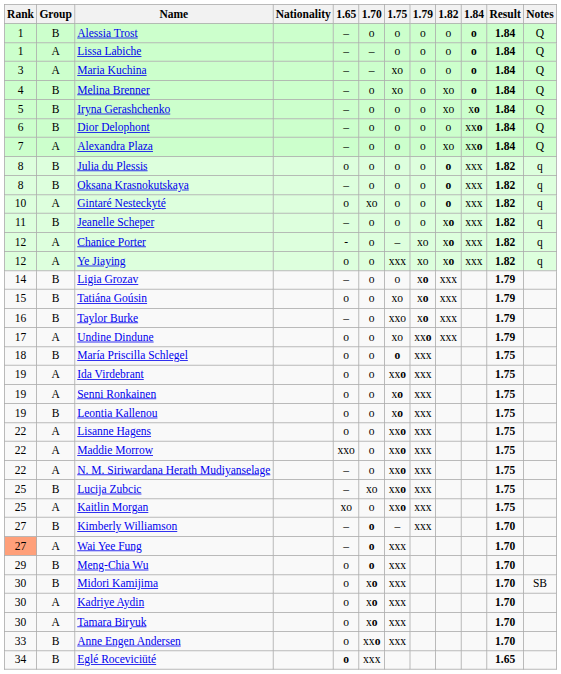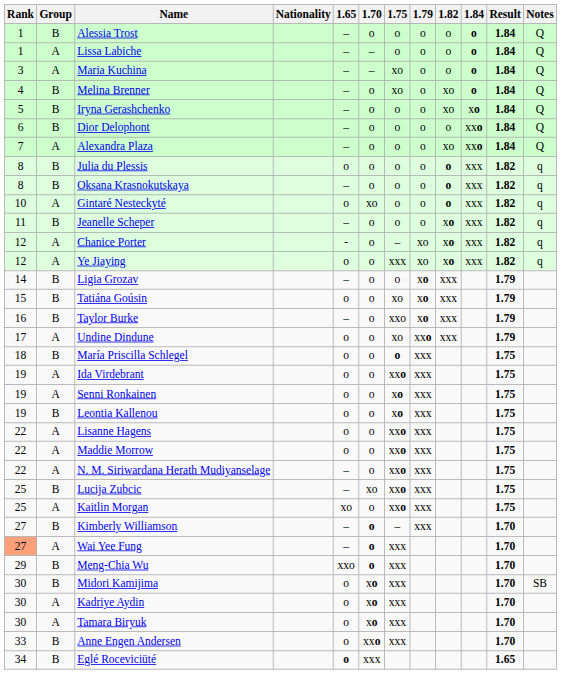Maddie Morrow | 1.65: xxo -> o
Meng-Chia Wu | 1.65: o -> xxo
